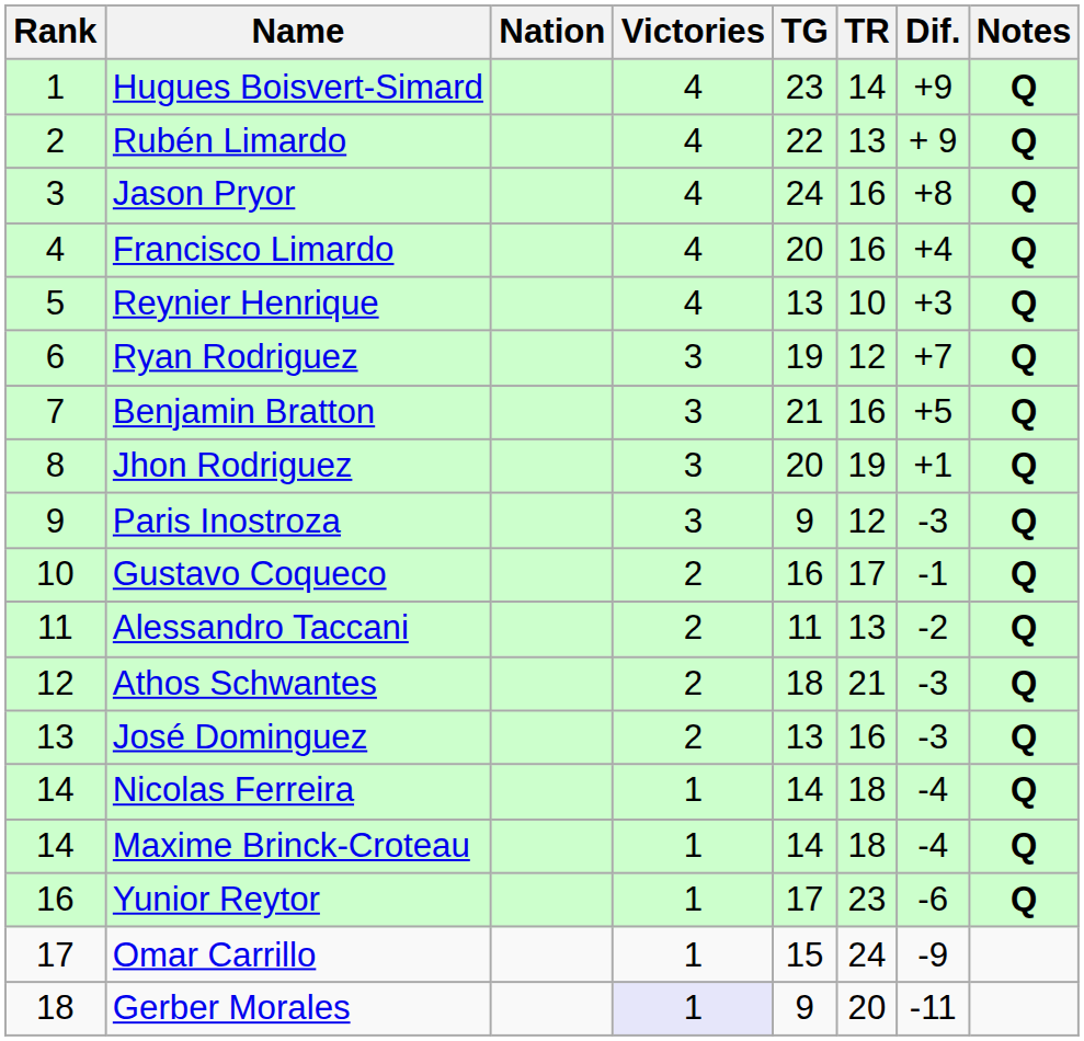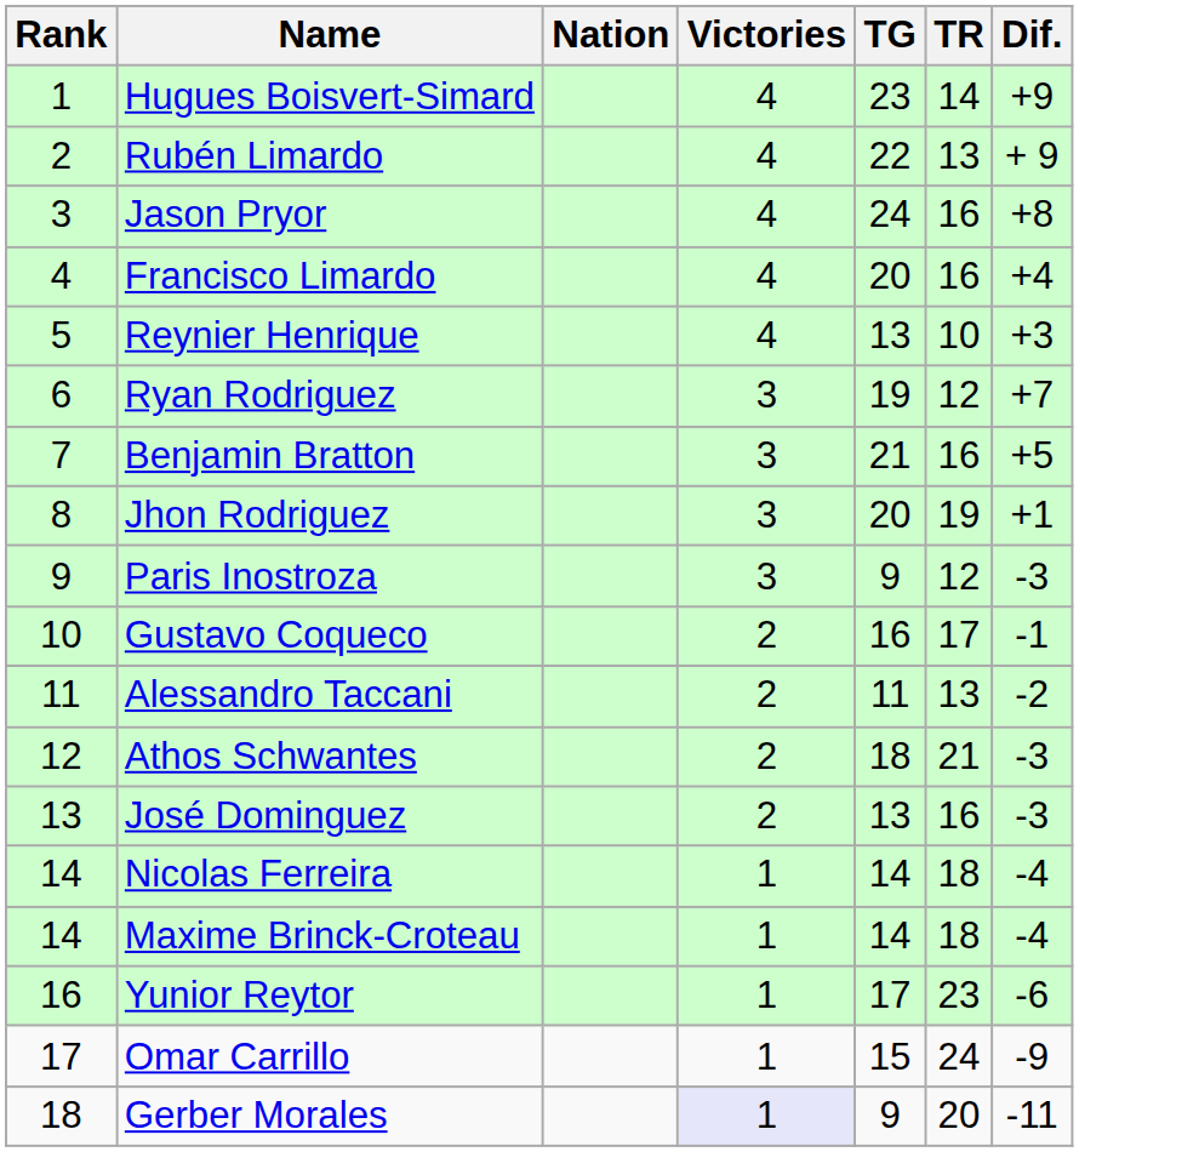- column: Notes | Q | Q | Q | Q | Q | Q | Q | Q | Q | Q | Q | Q | Q | Q | Q | Q
